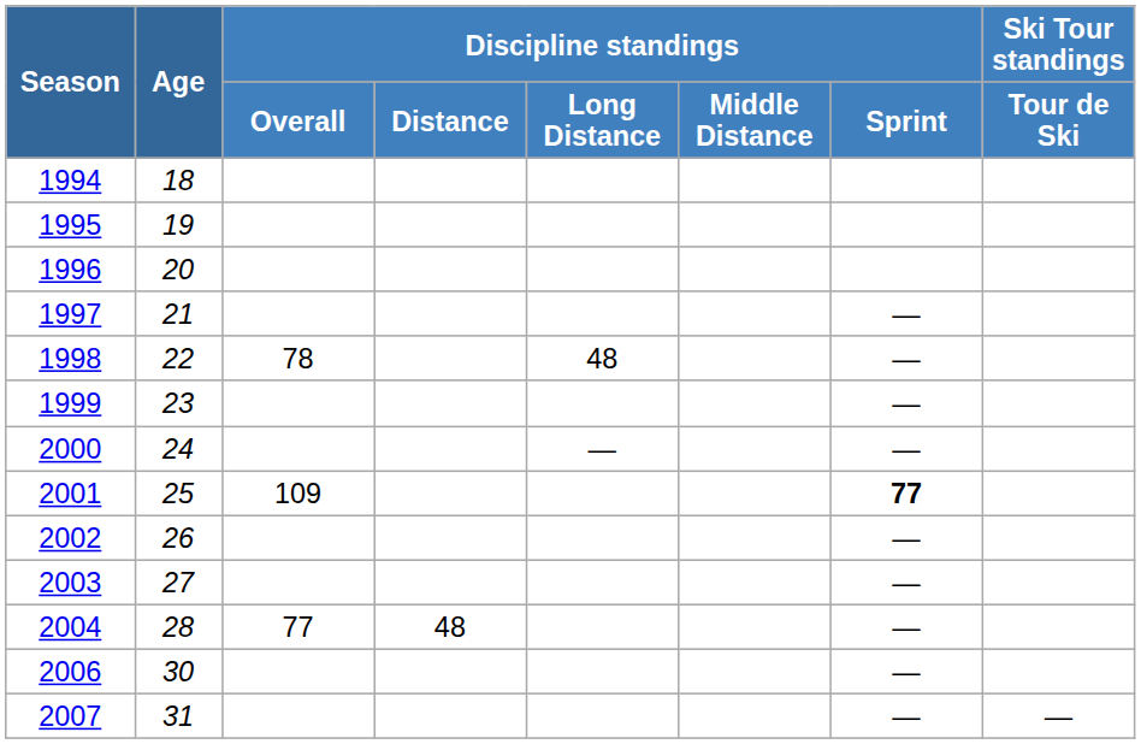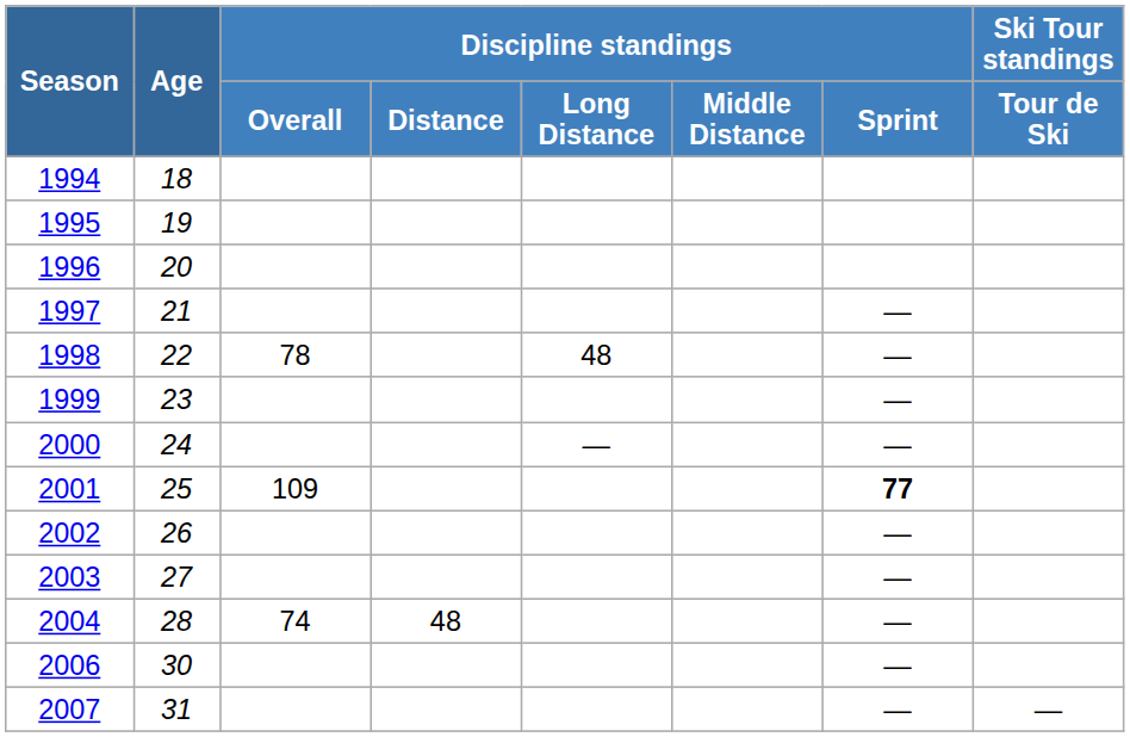2004 | Discipline standings / Overall: 77 -> 74
